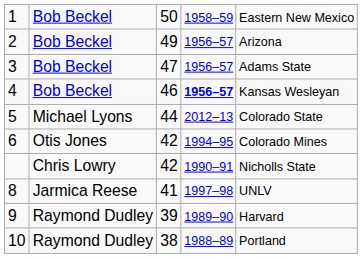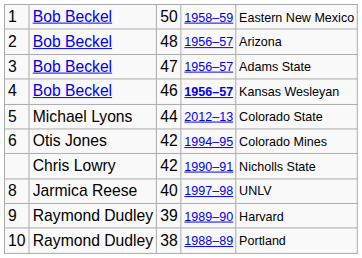2 | column 3: 49 -> 48
8 | column 3: 41 -> 40
